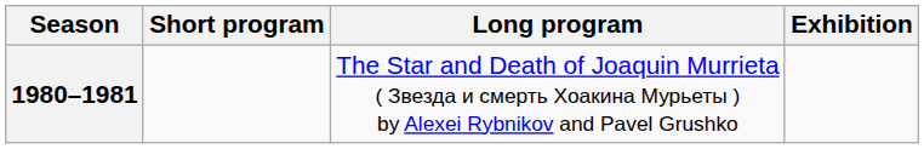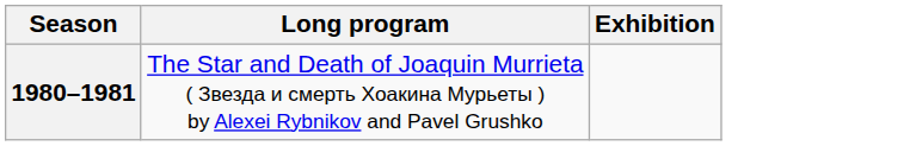- column: Short program
